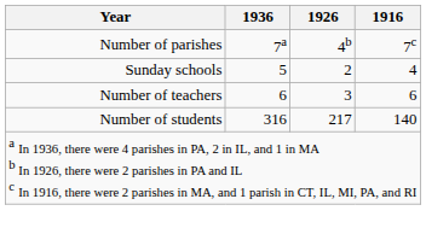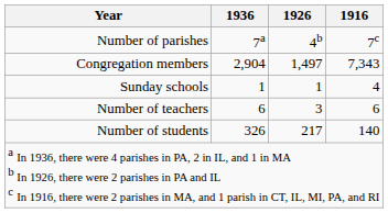+ row: Congregation members | 2,904 | 1,497 | 7,343
Sunday schools | 1936: 5 -> 1
Sunday schools | 1926: 2 -> 1
Number of students | 1936: 316 -> 326
